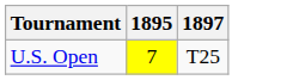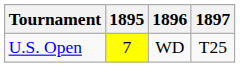+ column: 1896 | WD
